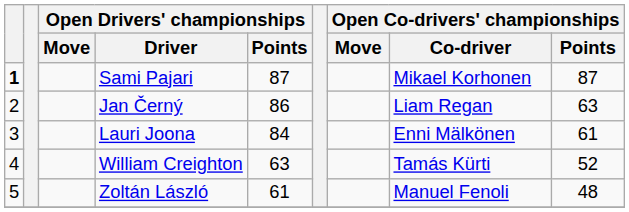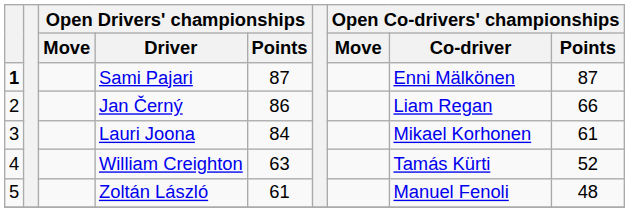Sami Pajari | Open Co-drivers' championships / Co-driver: Mikael Korhonen -> Enni Mälkönen
Jan Černý | Open Co-drivers' championships / Points: 63 -> 66
Lauri Joona | Open Co-drivers' championships / Co-driver: Enni Mälkönen -> Mikael Korhonen
